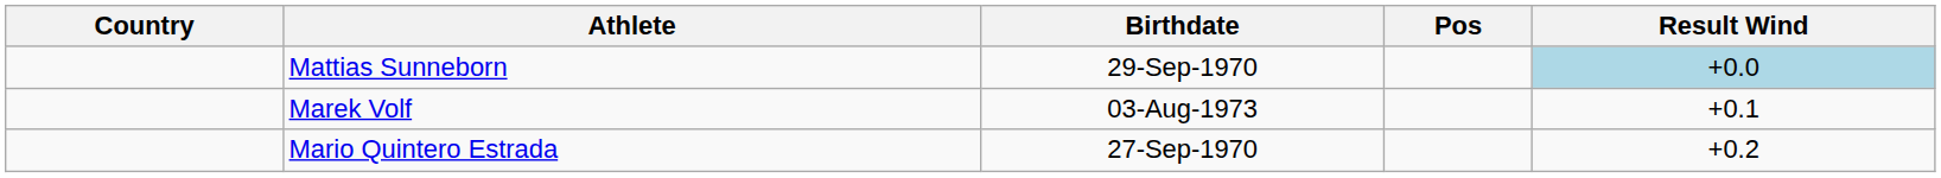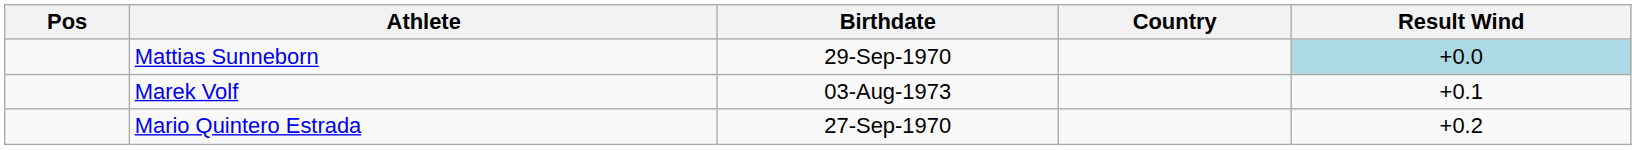columns swapped: Pos <-> Country
